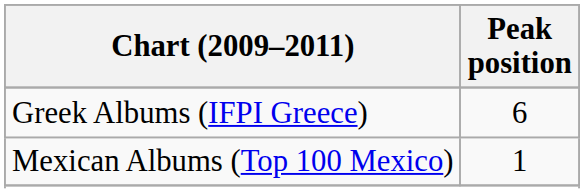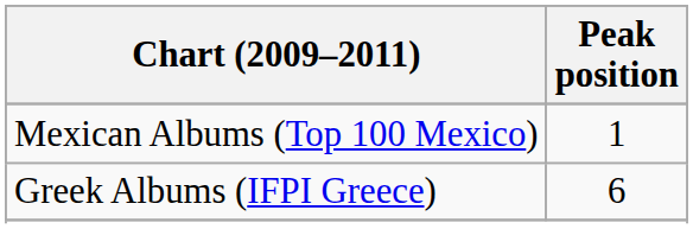rows swapped: Greek Albums (IFPI Greece) <-> Mexican Albums (Top 100 Mexico)
